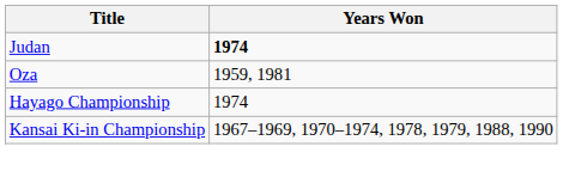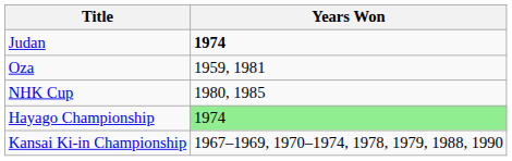+ row: NHK Cup | 1980, 1985
Hayago Championship | Years Won: no background -> lightgreen background
